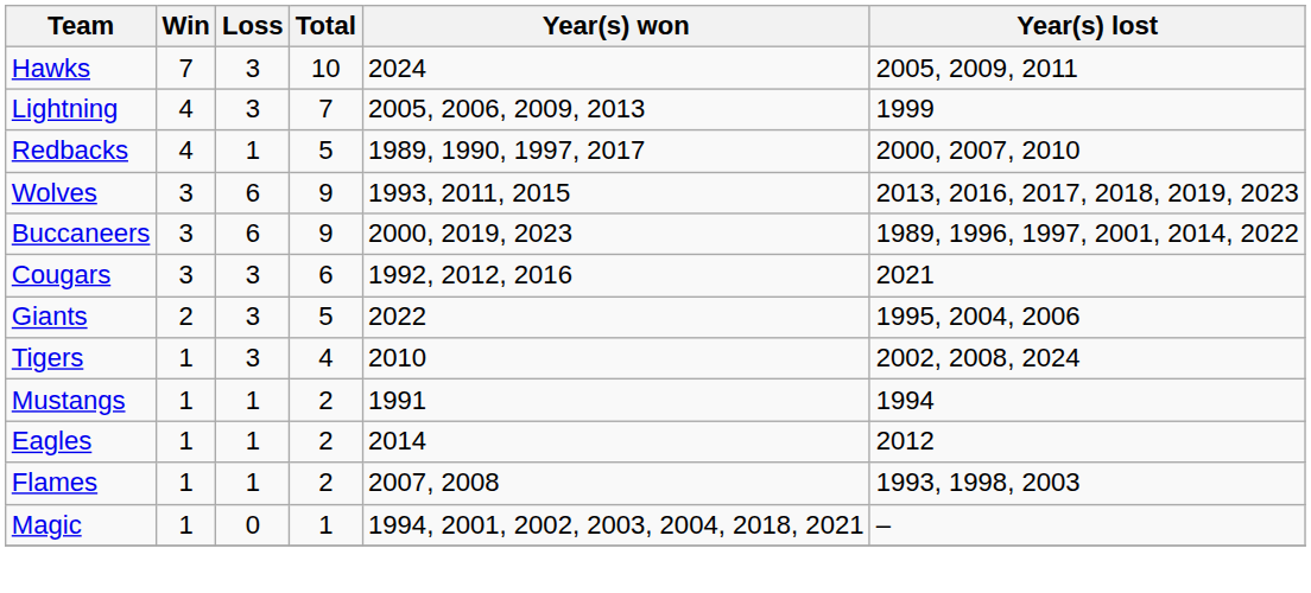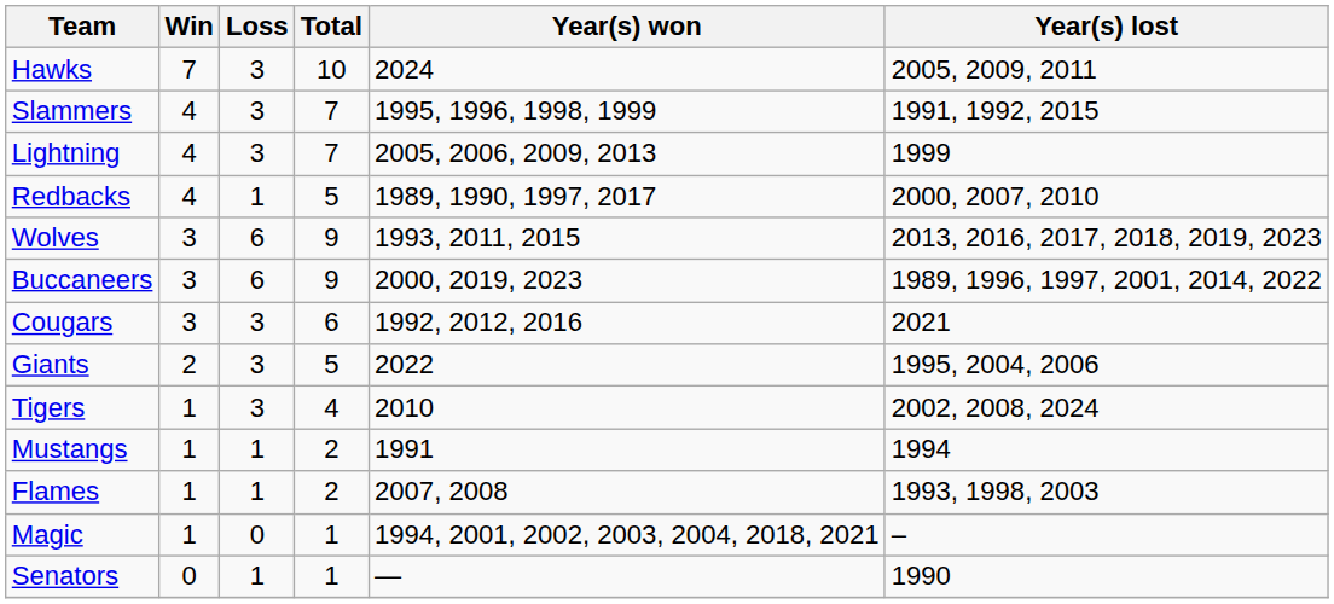+ row: Slammers | 4 | 3 | 7 | 1995, 1996, 1998, 1999 | 1991, 1992, 2015
- row: Eagles | 1 | 1 | 2 | 2014 | 2012
+ row: Senators | 0 | 1 | 1 | — | 1990
